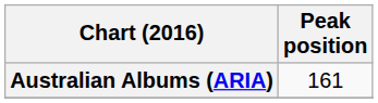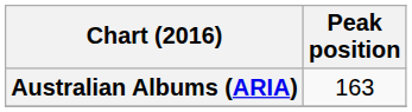Australian Albums (ARIA) | Peak position: 161 -> 163
